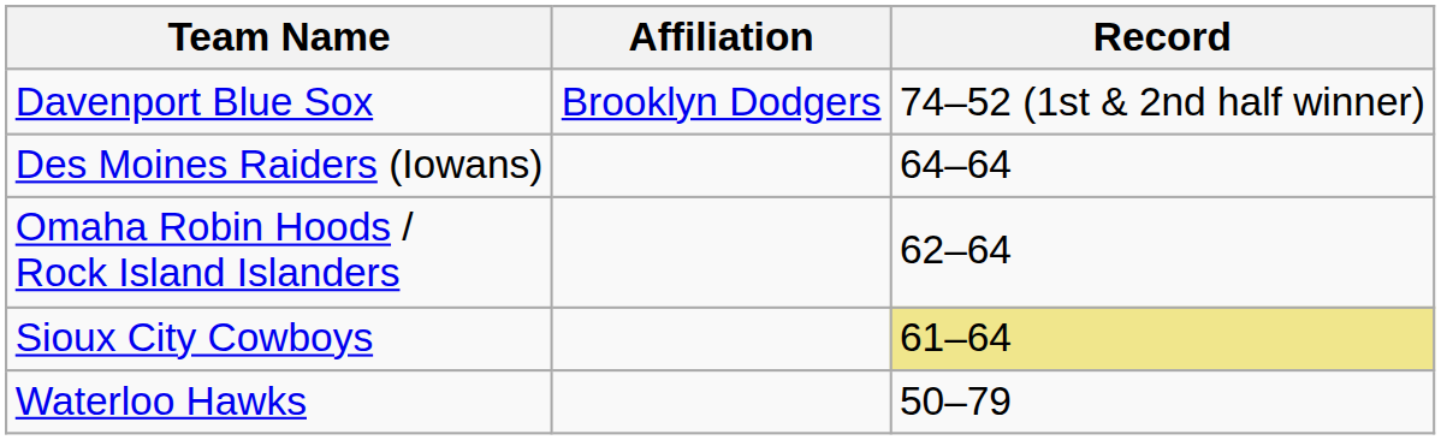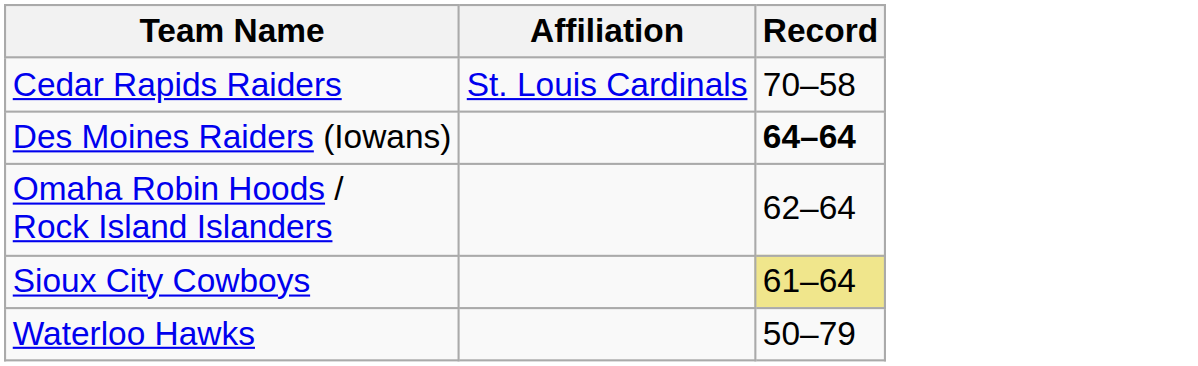- row: Davenport Blue Sox | Brooklyn Dodgers | 74–52 (1st & 2nd half winner)
+ row: Cedar Rapids Raiders | St. Louis Cardinals | 70–58
Des Moines Raiders (Iowans) | Record: normal -> bold
